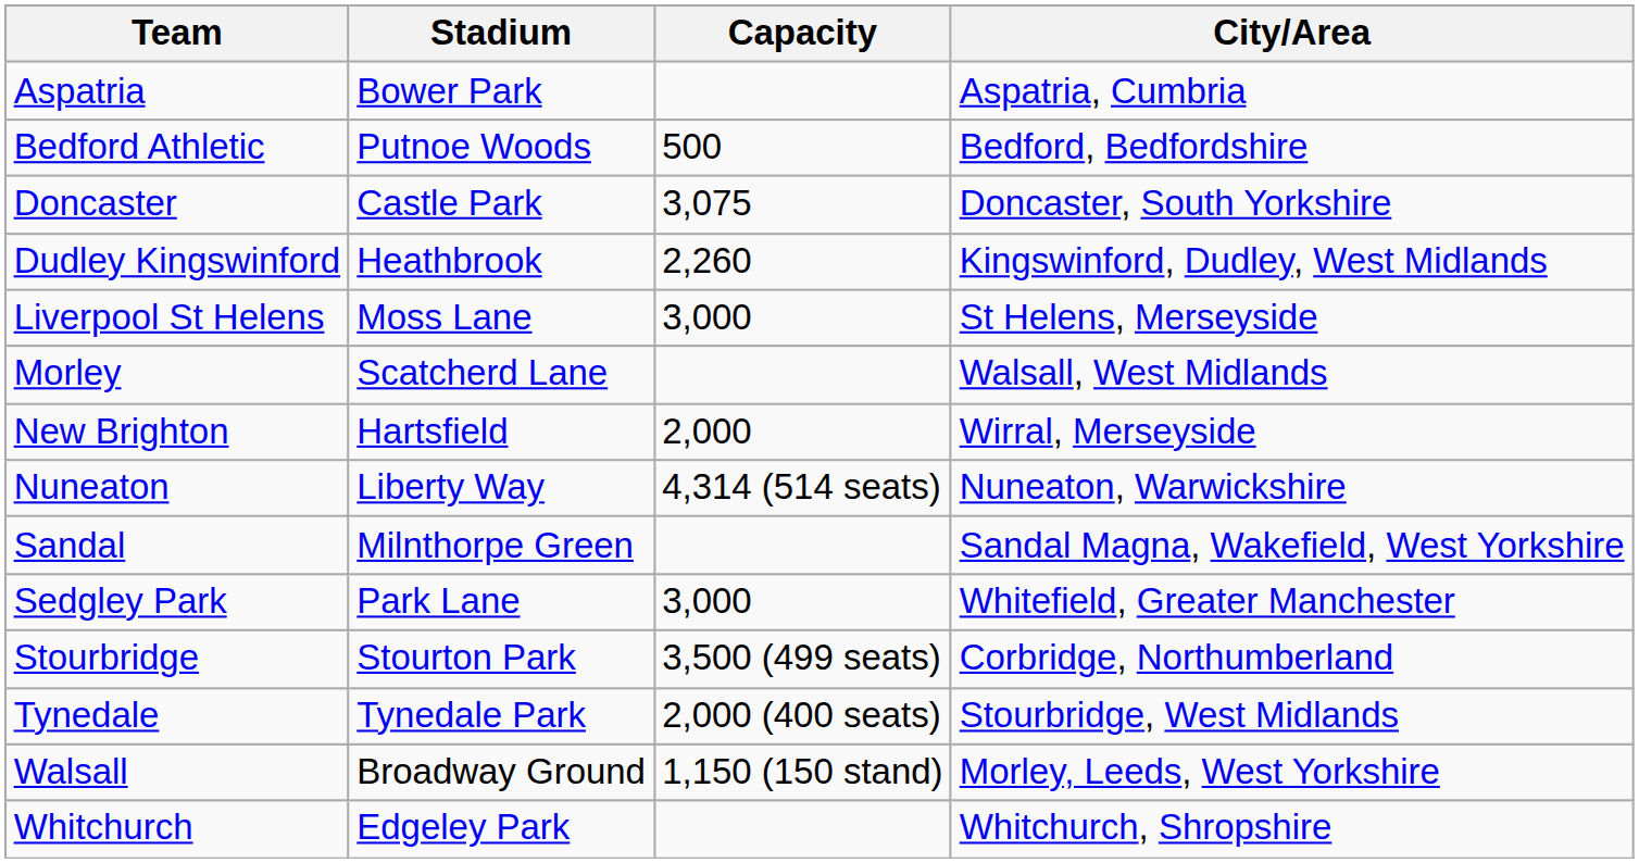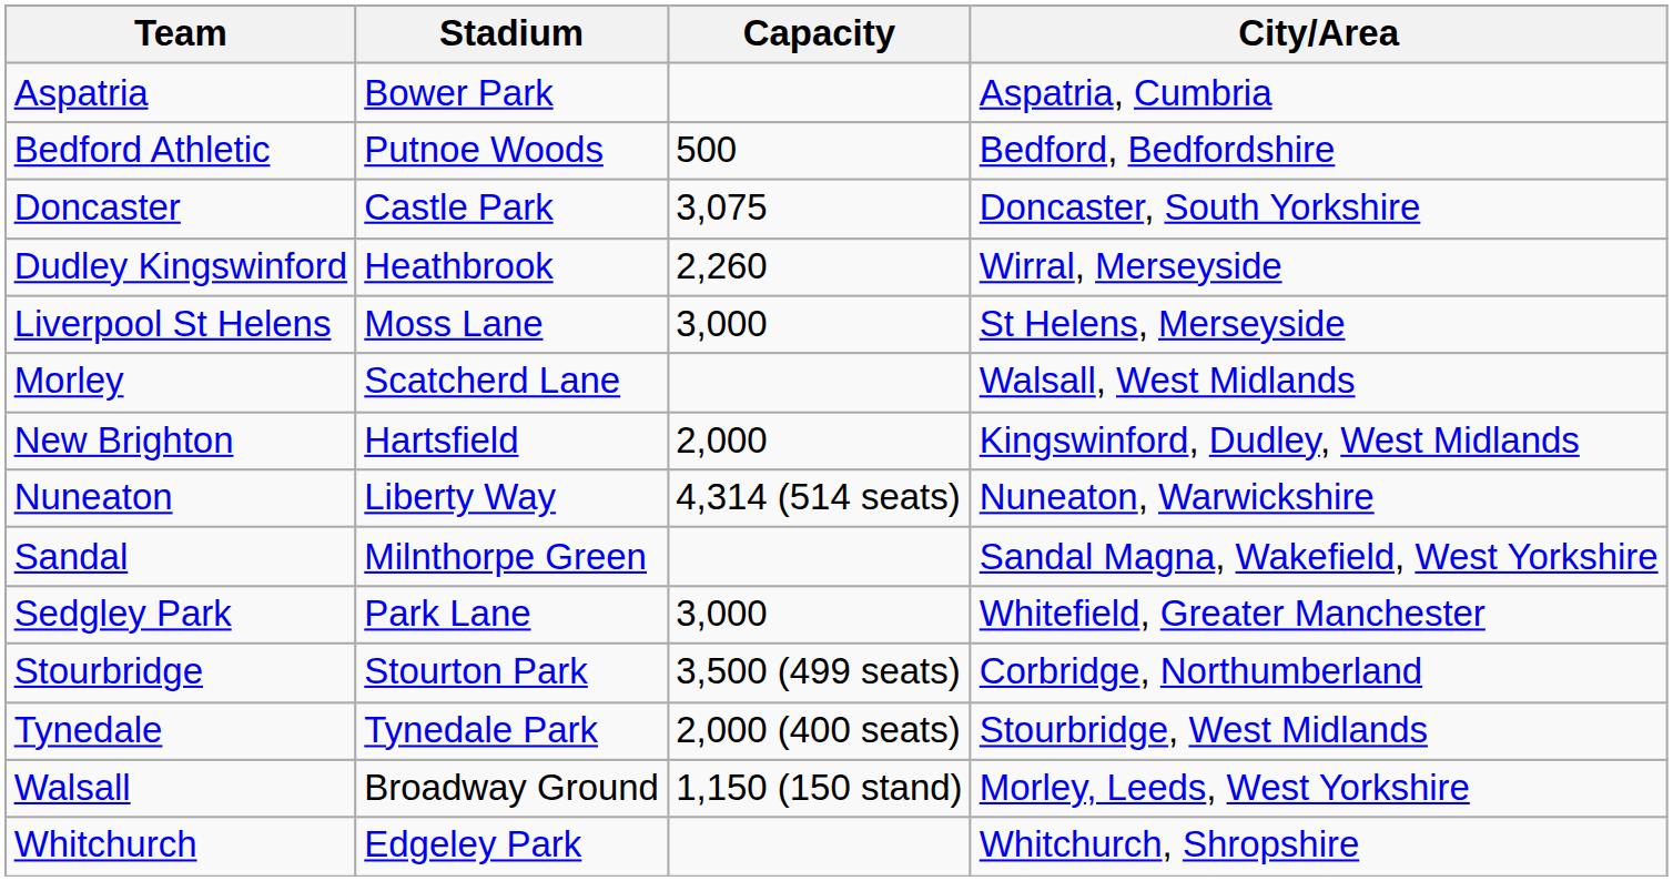Dudley Kingswinford | City/Area: Kingswinford, Dudley, West Midlands -> Wirral, Merseyside
New Brighton | City/Area: Wirral, Merseyside -> Kingswinford, Dudley, West Midlands
